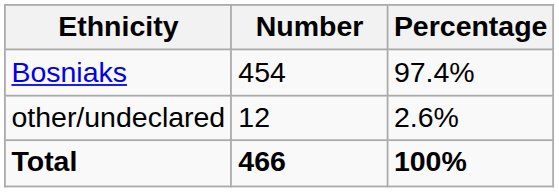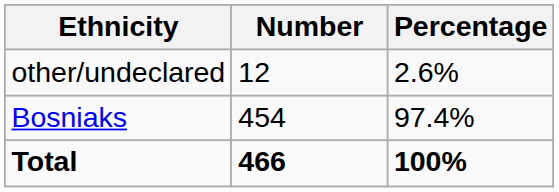rows swapped: Bosniaks <-> other/undeclared
